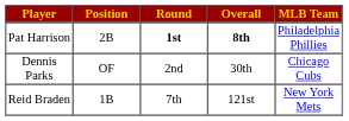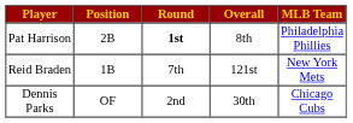Pat Harrison | Overall: bold -> normal
rows swapped: Dennis Parks <-> Reid Braden
